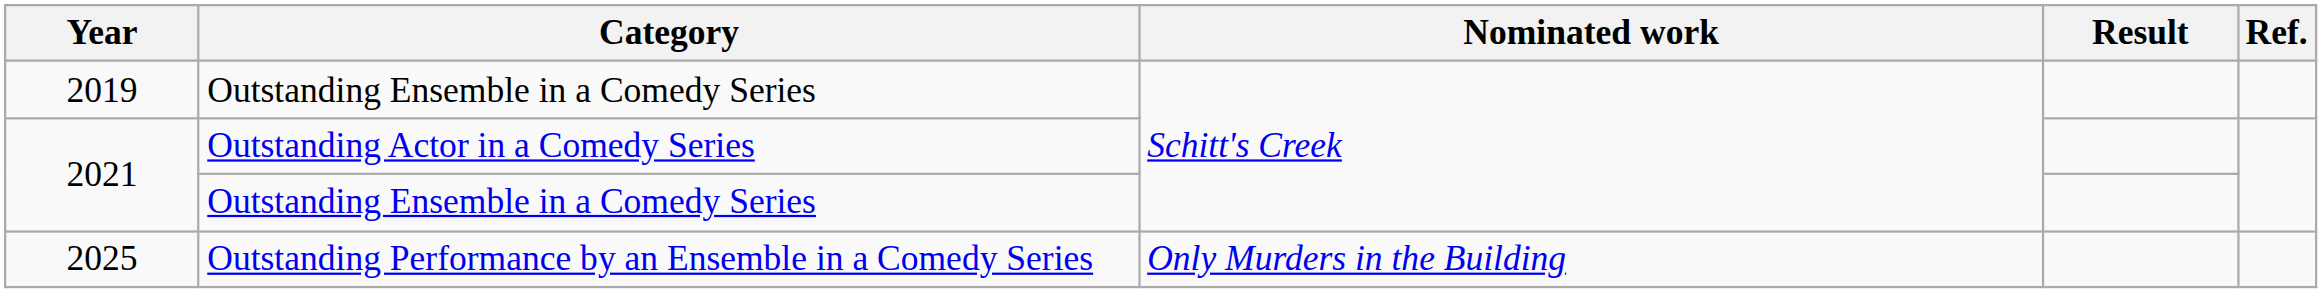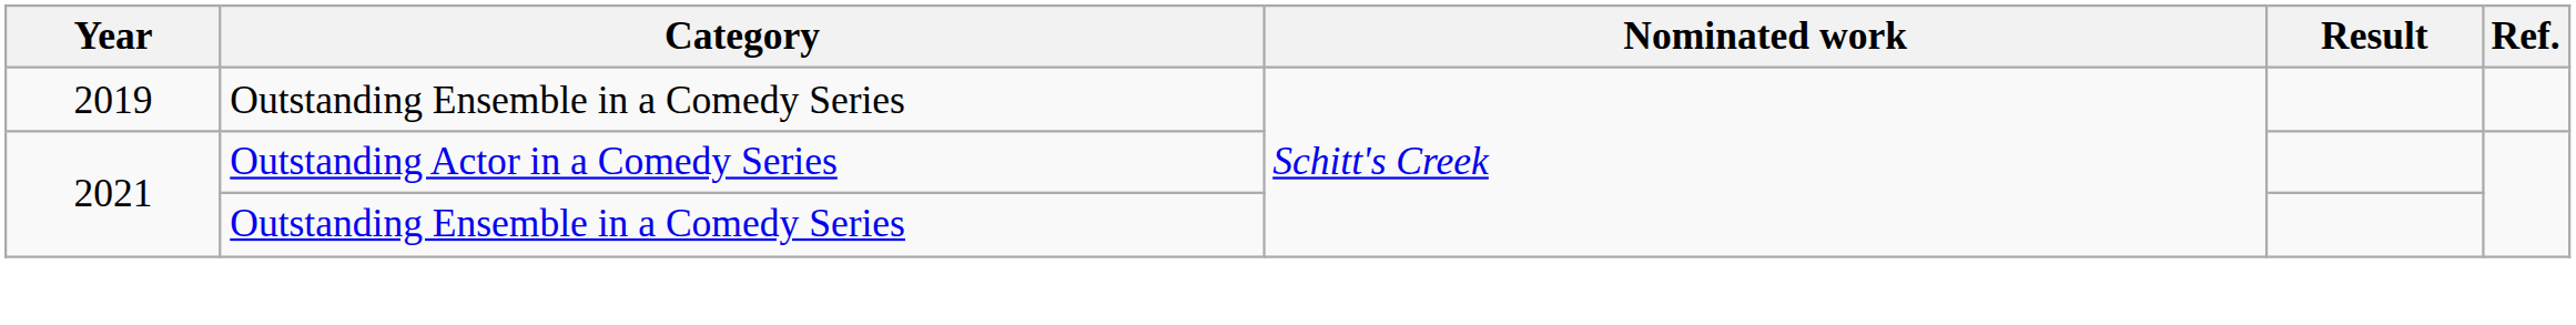- row: 2025 | Outstanding Performance by an Ensemble in a Comedy Series | Only Murders in the Building
